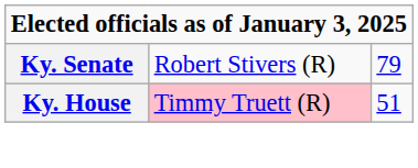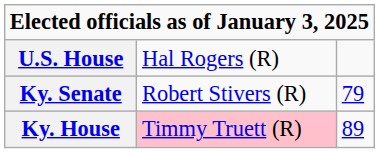+ row: U.S. House | Hal Rogers (R)
Ky. House | column 3: 51 -> 89
